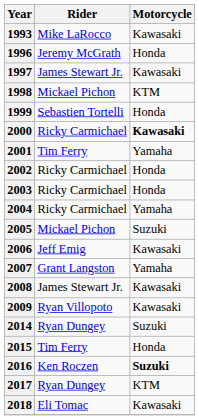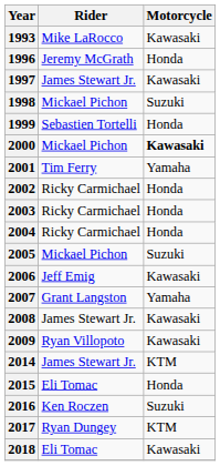1998 | Motorcycle: KTM -> Suzuki
2000 | Rider: Ricky Carmichael -> Mickael Pichon
2004 | Motorcycle: Yamaha -> Honda
2014 | Rider: Ryan Dungey -> James Stewart Jr.
2014 | Motorcycle: Suzuki -> KTM
2015 | Rider: Tim Ferry -> Eli Tomac
2016 | Motorcycle: bold -> normal
